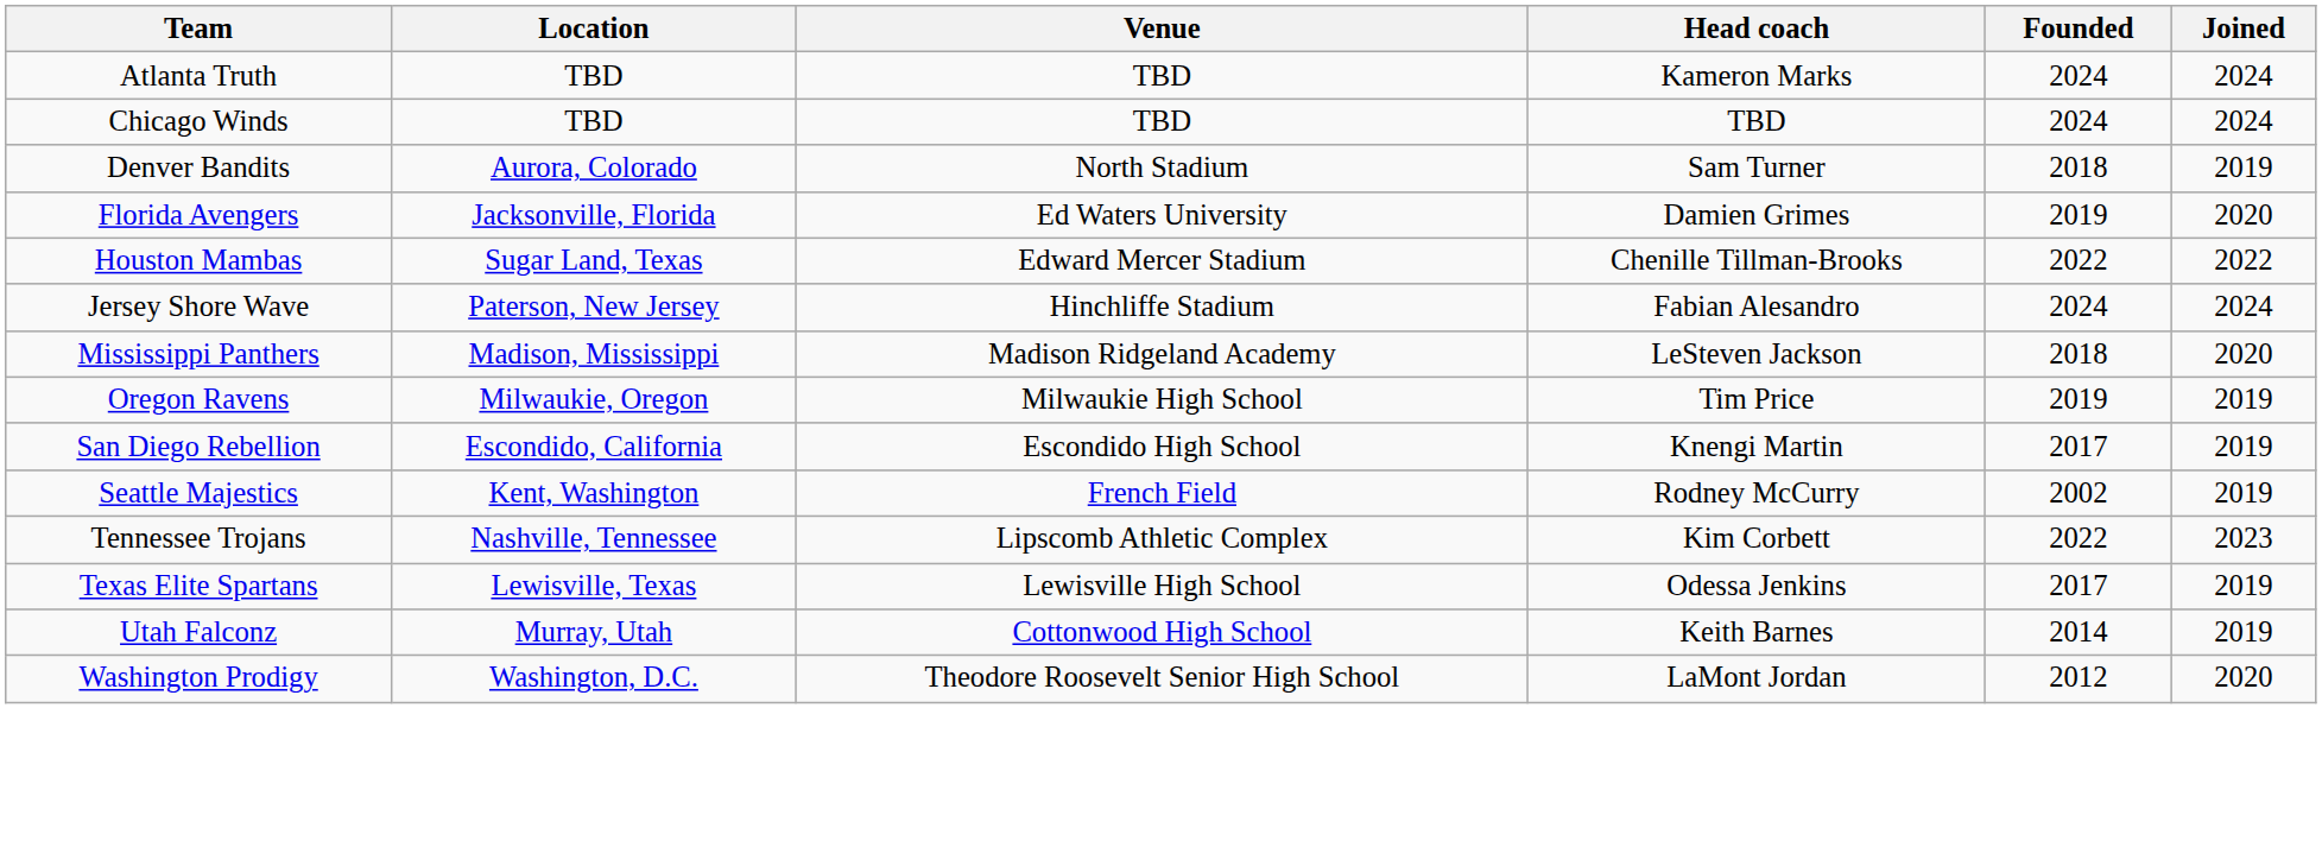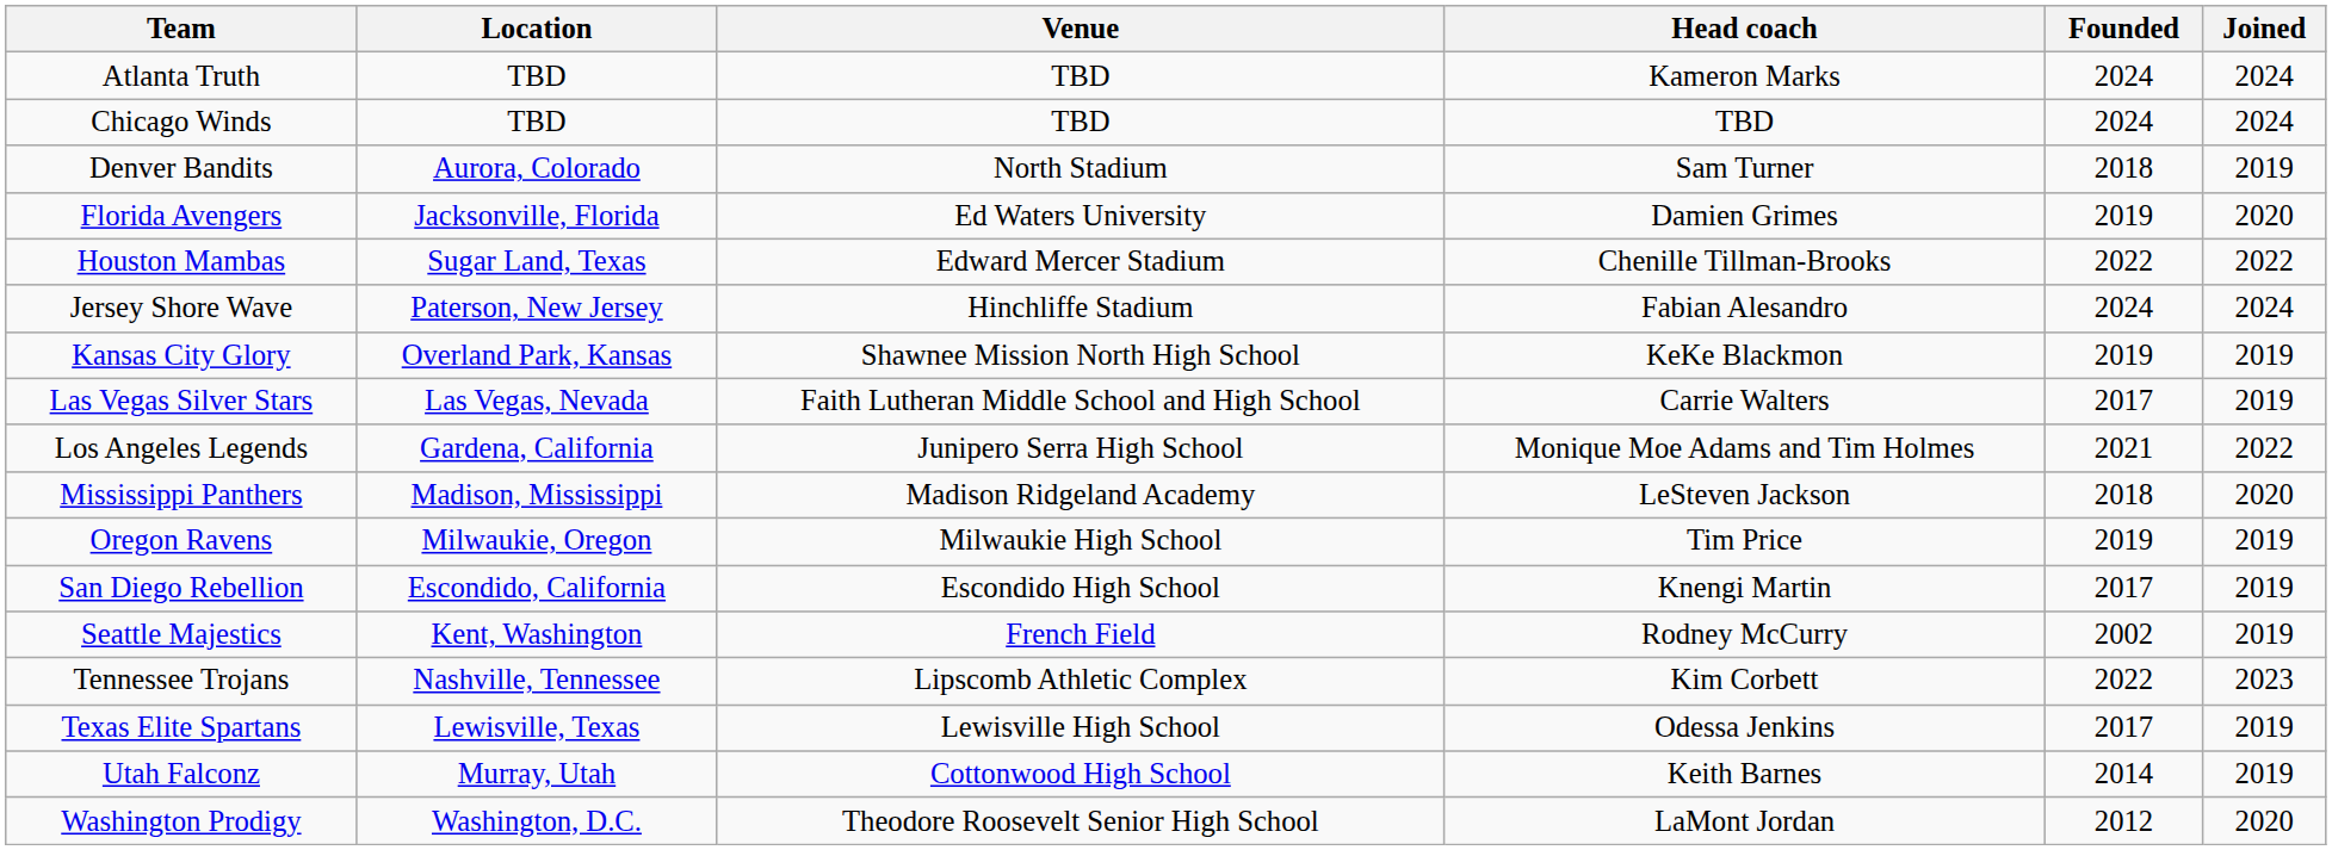+ row: Kansas City Glory | Overland Park, Kansas | Shawnee Mission North High School | KeKe Blackmon | 2019 | 2019
+ row: Las Vegas Silver Stars | Las Vegas, Nevada | Faith Lutheran Middle School and High School | Carrie Walters | 2017 | 2019
+ row: Los Angeles Legends | Gardena, California | Junipero Serra High School | Monique Moe Adams and Tim Holmes | 2021 | 2022
